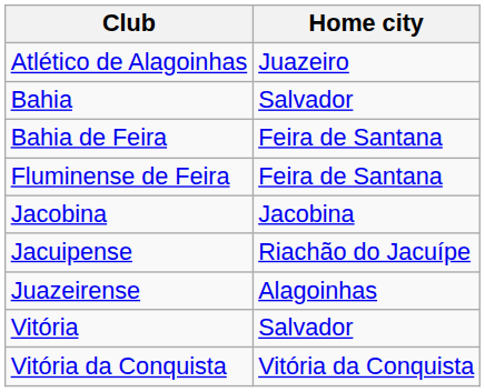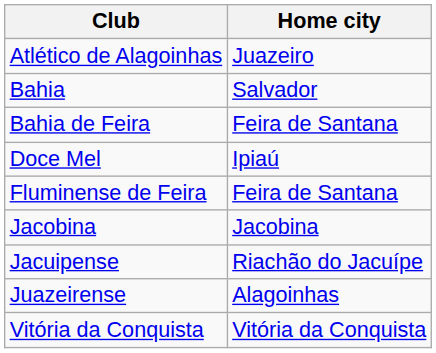+ row: Doce Mel | Ipiaú
- row: Vitória | Salvador
